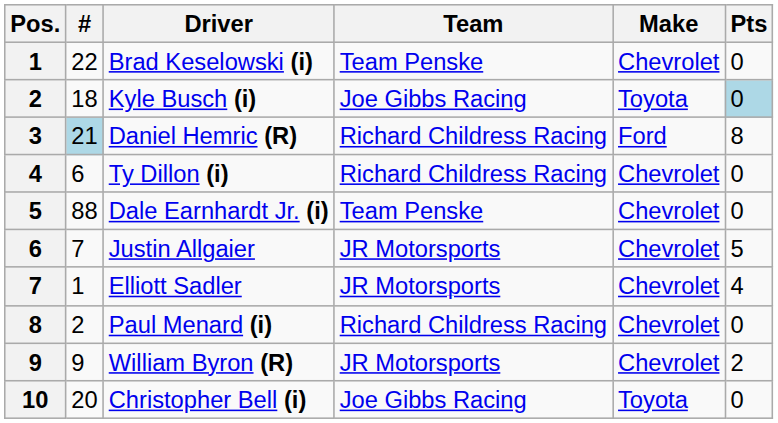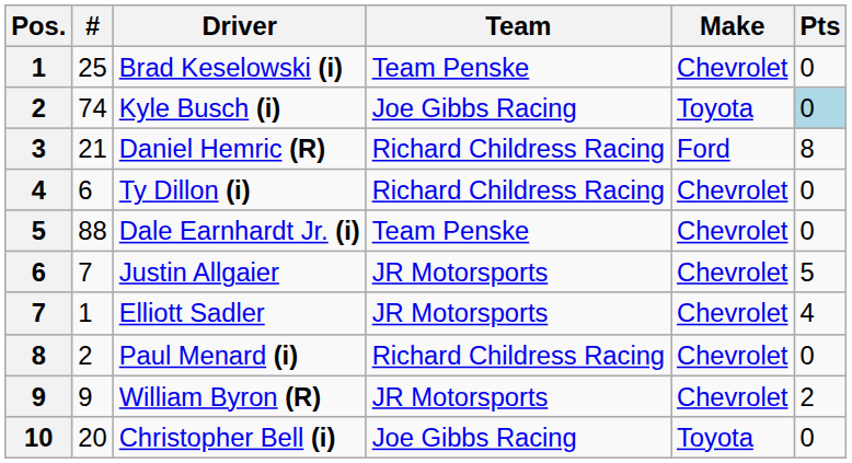Brad Keselowski (i) | #: 22 -> 25
Kyle Busch (i) | #: 18 -> 74
Daniel Hemric (R) | #: lightblue background -> no background
